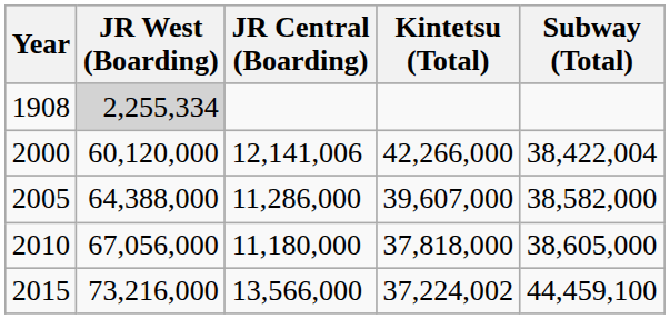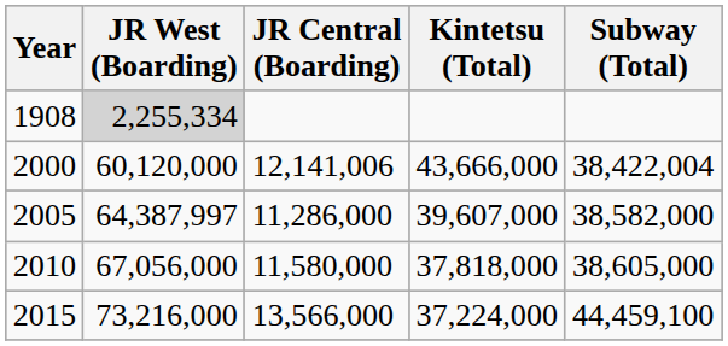2000 | Kintetsu (Total): 42,266,000 -> 43,666,000
2005 | JR West (Boarding): 64,388,000 -> 64,387,997
2010 | JR Central (Boarding): 11,180,000 -> 11,580,000
2015 | Kintetsu (Total): 37,224,002 -> 37,224,000
